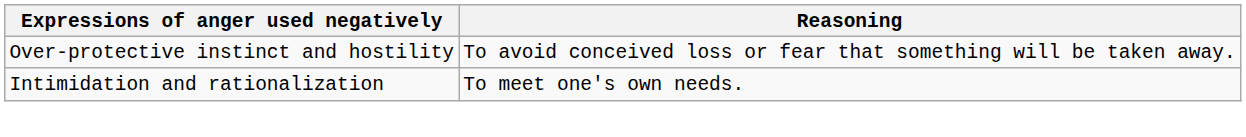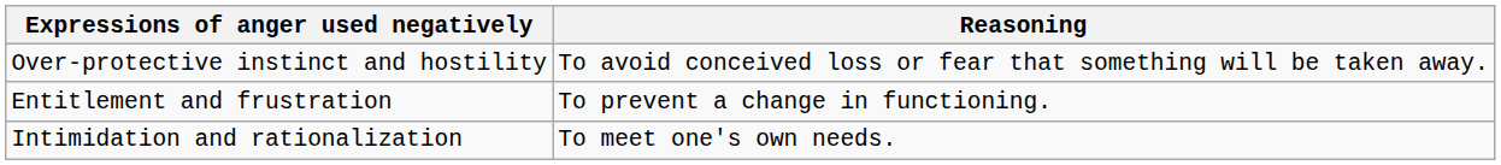+ row: Entitlement and frustration | To prevent a change in functioning.
